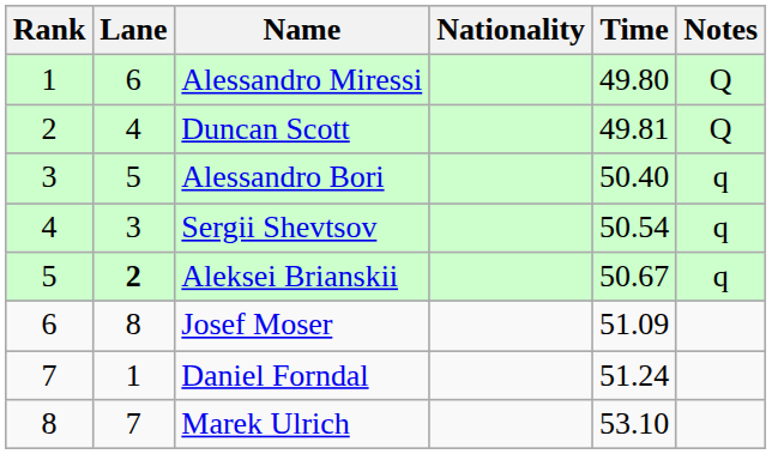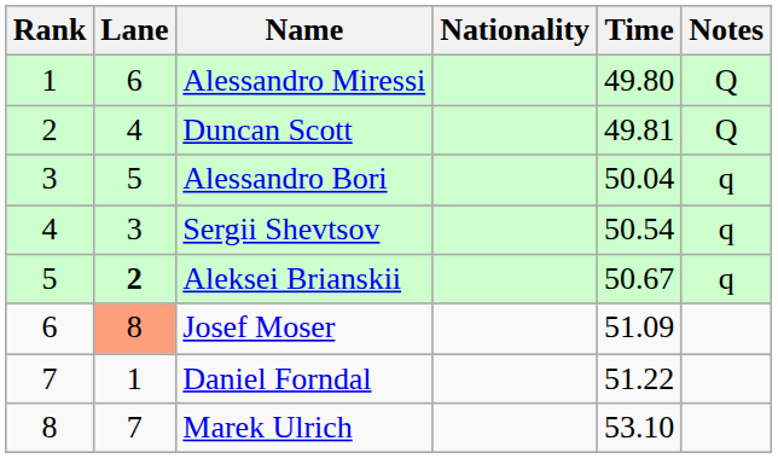Alessandro Bori | Time: 50.40 -> 50.04
Josef Moser | Lane: no background -> lightsalmon background
Daniel Forndal | Time: 51.24 -> 51.22
